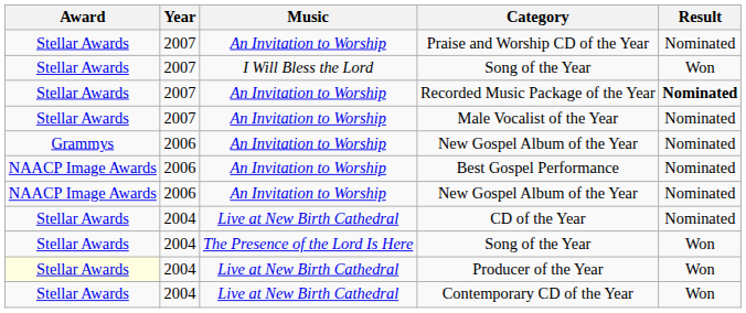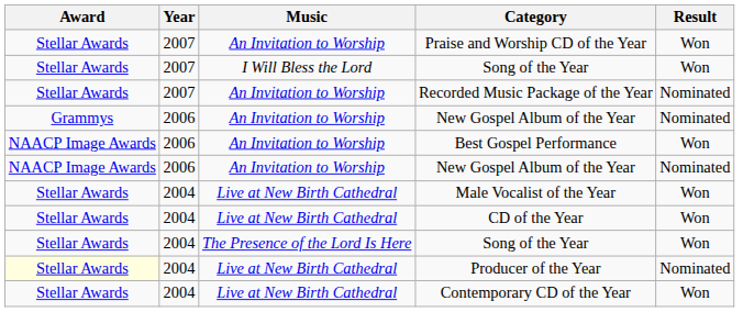Praise and Worship CD of the Year | Result: Nominated -> Won
Recorded Music Package of the Year | Result: bold -> normal
- row: Stellar Awards | 2007 | An Invitation to Worship | Male Vocalist of the Year | Nominated
Best Gospel Performance | Result: Nominated -> Won
+ row: Stellar Awards | 2004 | Live at New Birth Cathedral | Male Vocalist of the Year | Won
CD of the Year | Result: Nominated -> Won
Producer of the Year | Result: Won -> Nominated
